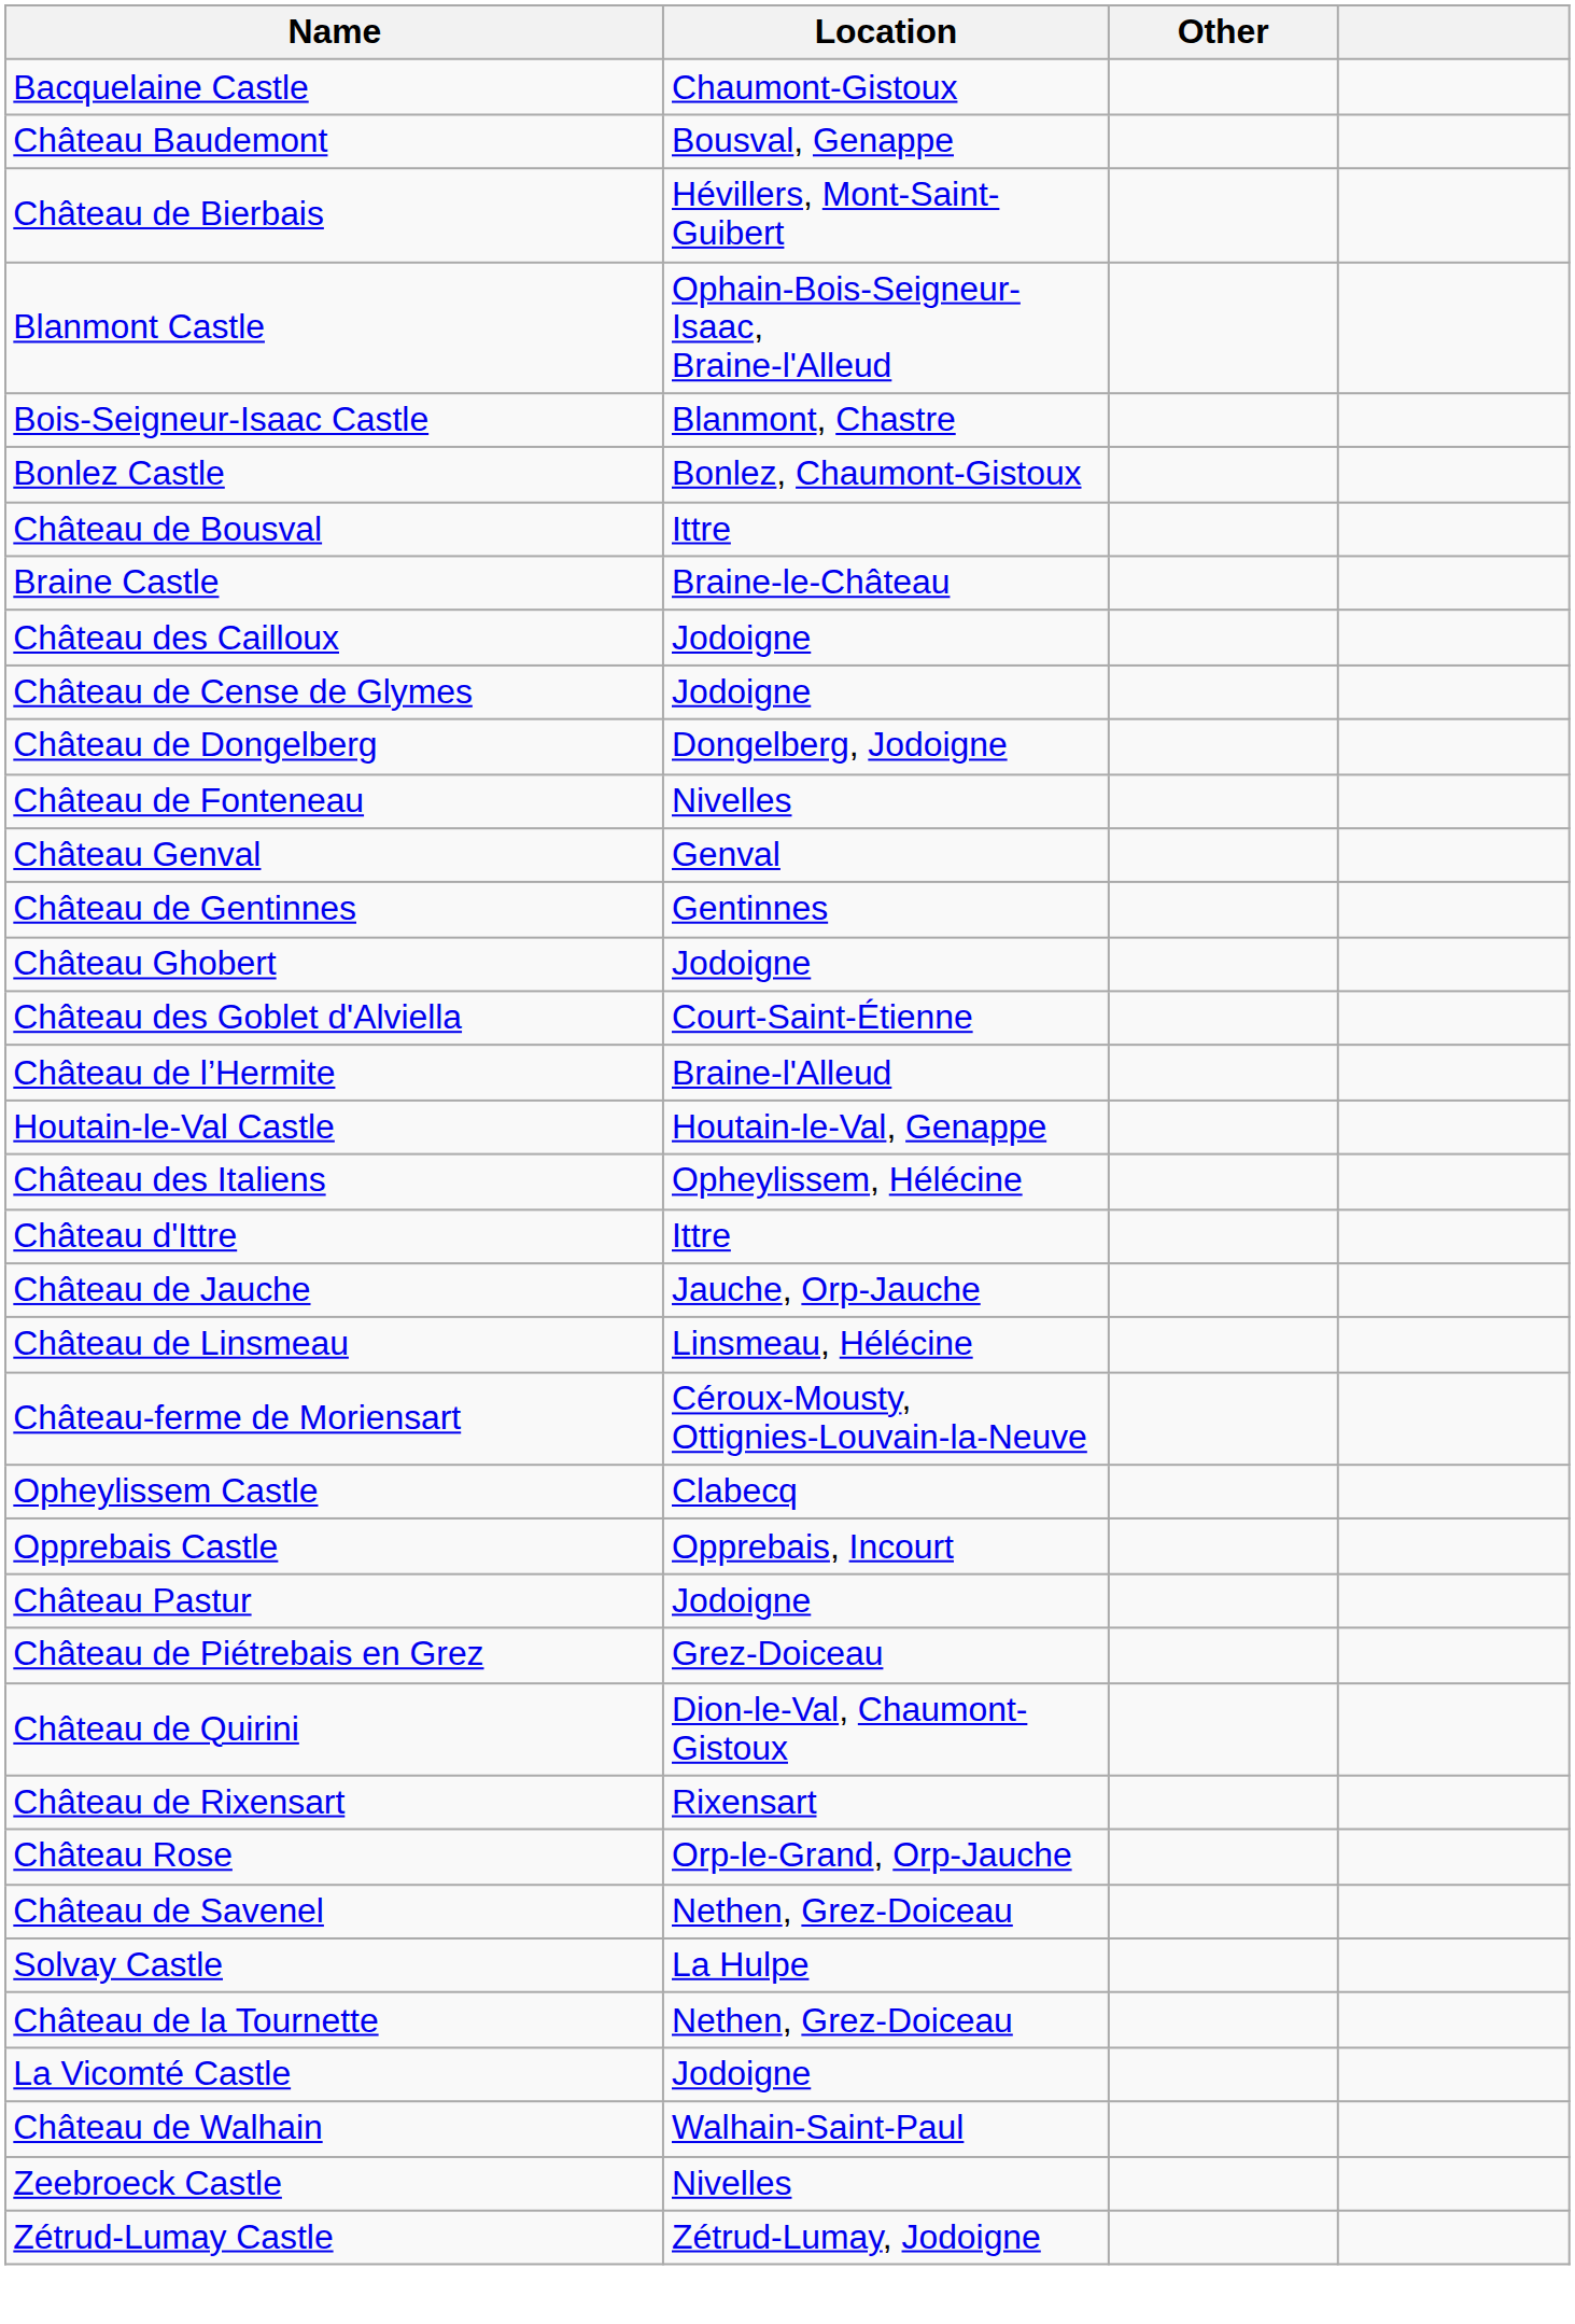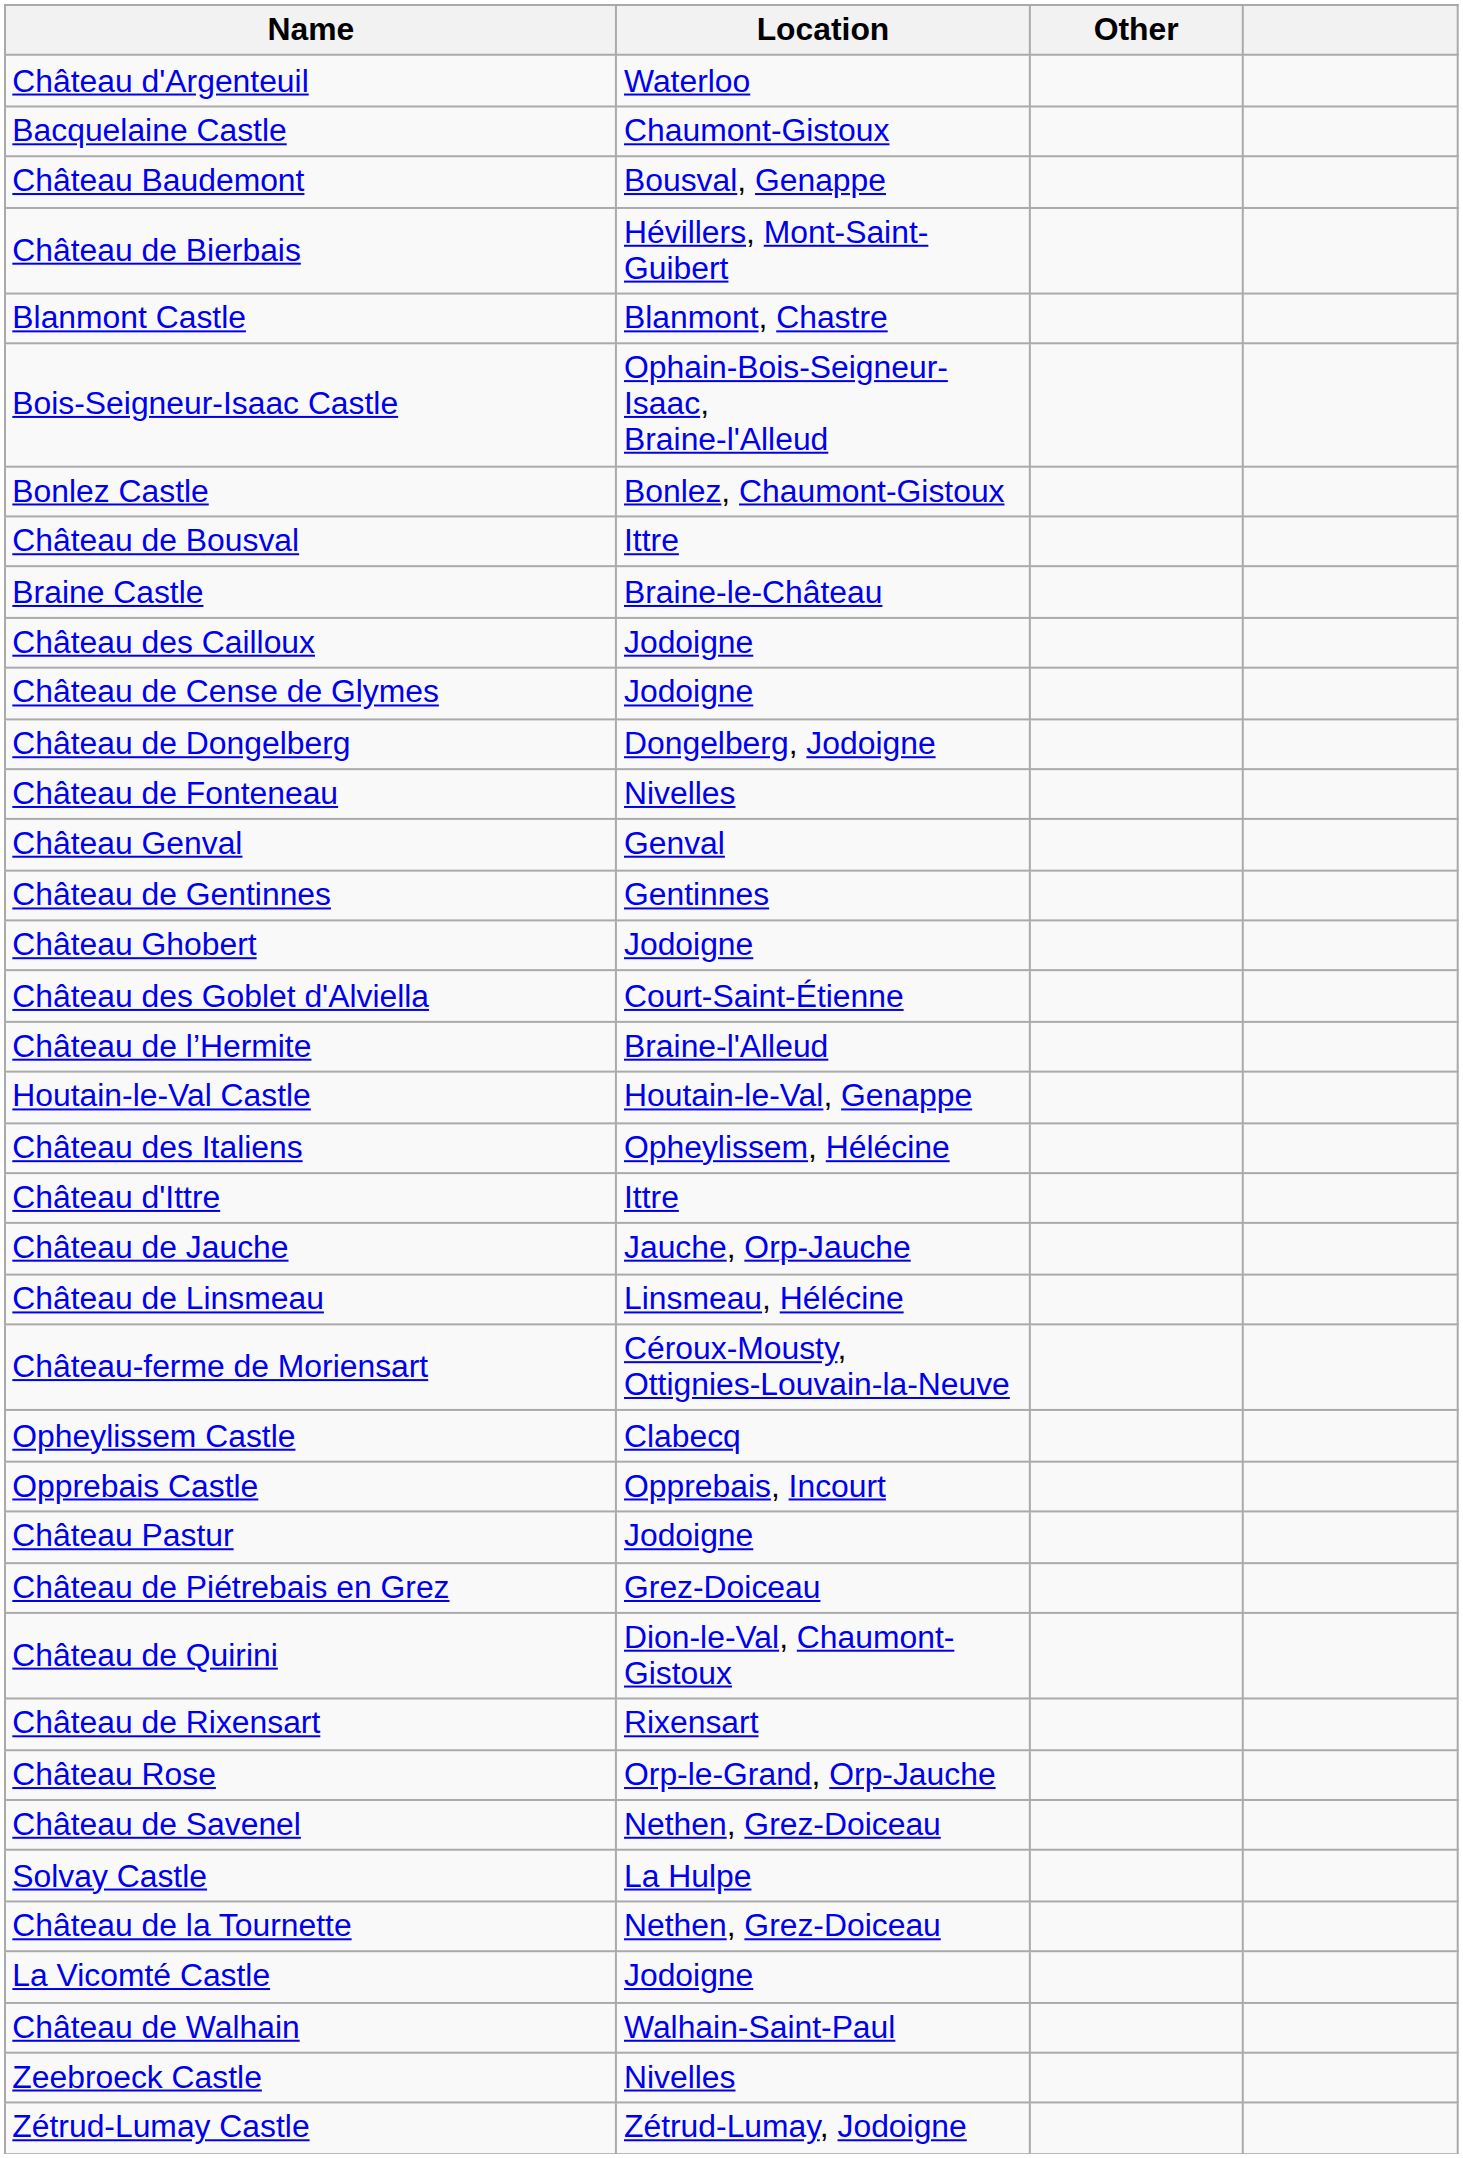+ row: Château d'Argenteuil | Waterloo
Blanmont Castle | Location: Ophain-Bois-Seigneur-Isaac, Braine-l'Alleud -> Blanmont, Chastre
Bois-Seigneur-Isaac Castle | Location: Blanmont, Chastre -> Ophain-Bois-Seigneur-Isaac, Braine-l'Alleud
